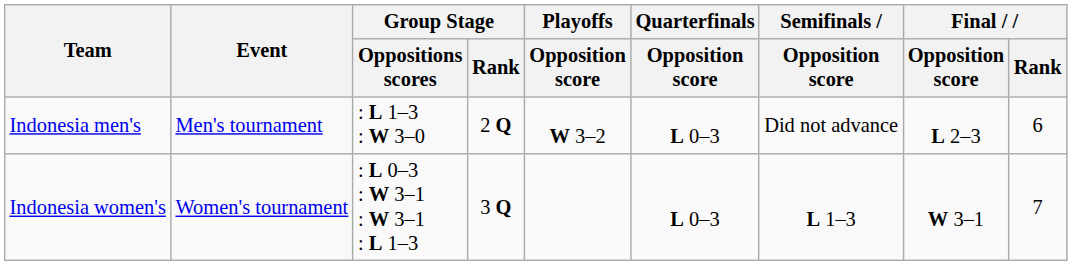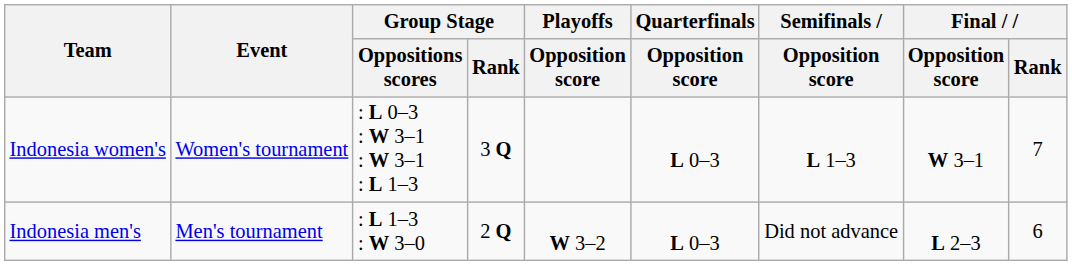rows swapped: Indonesia men's <-> Indonesia women's
